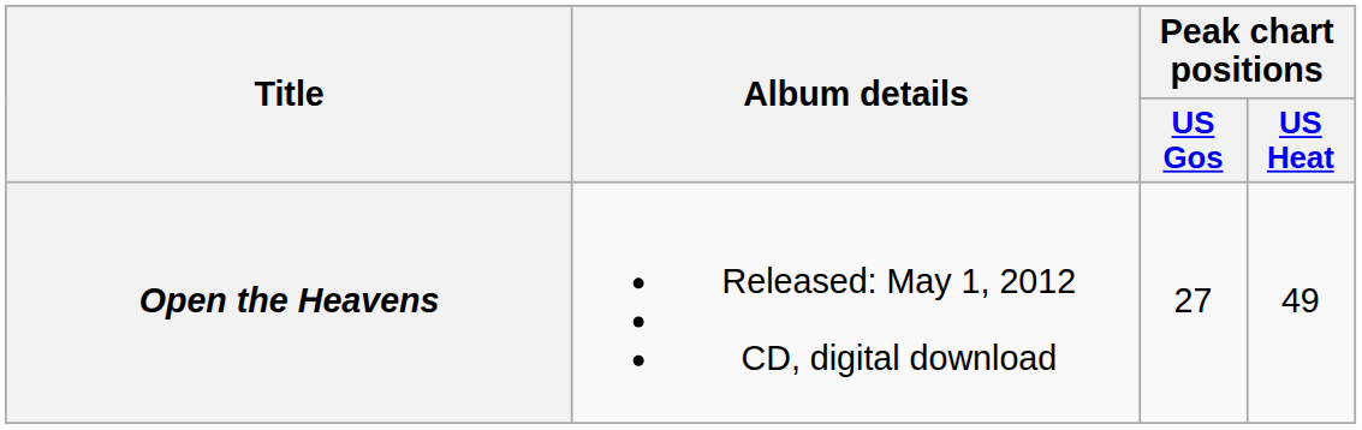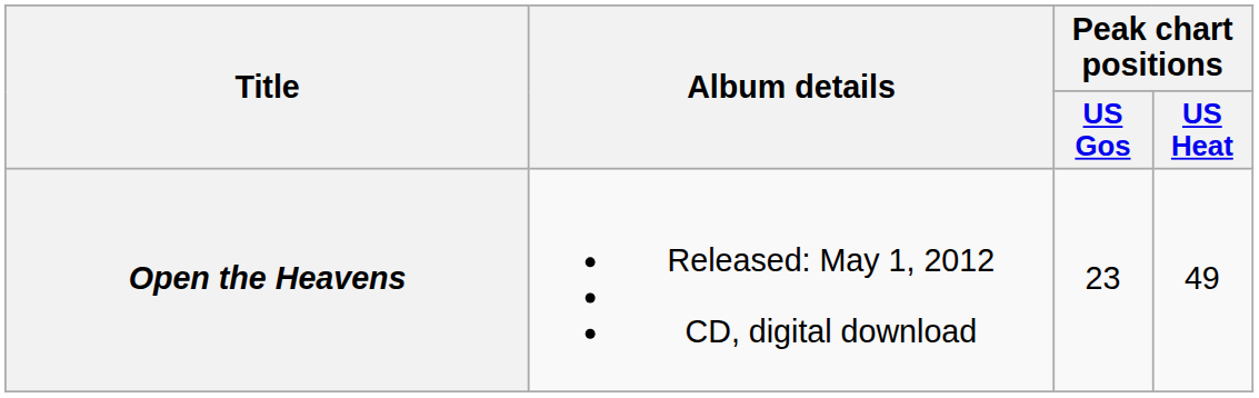Open the Heavens | Peak chart positions / US Gos: 27 -> 23
